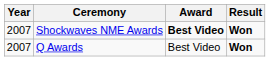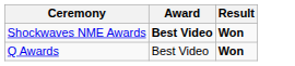- column: Year | 2007 | 2007
